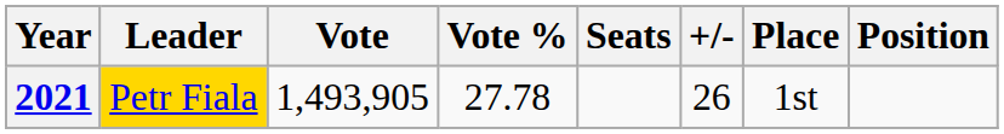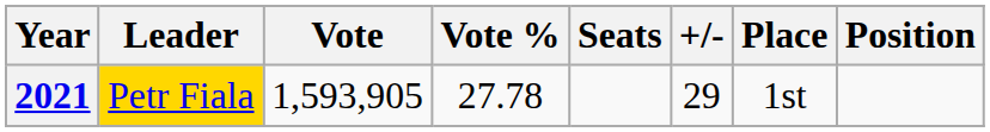2021 | Vote: 1,493,905 -> 1,593,905
2021 | +/-: 26 -> 29
